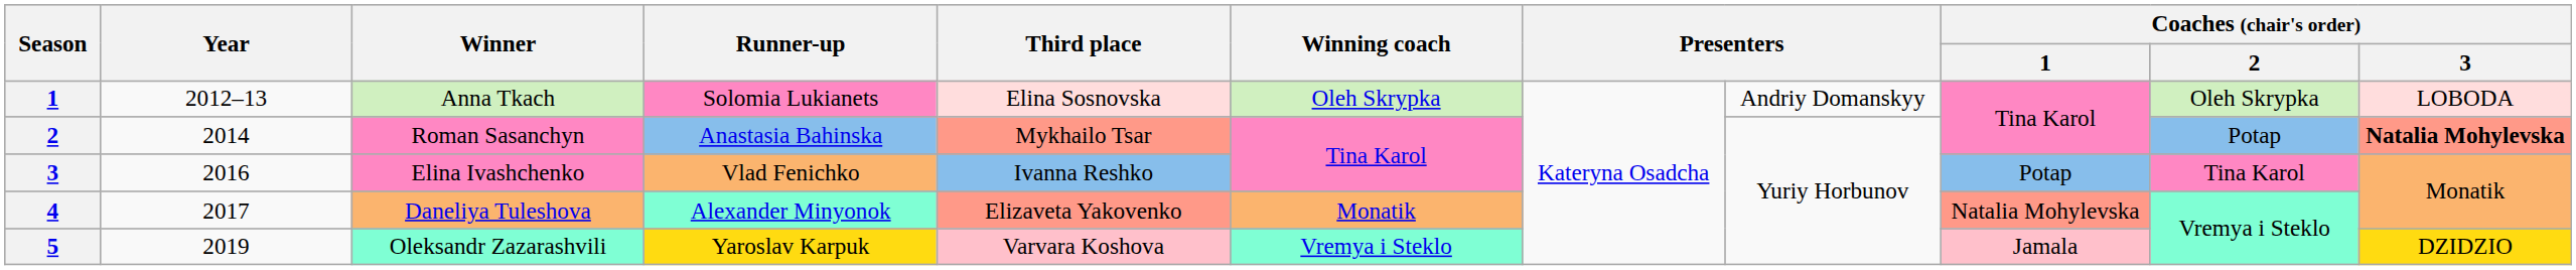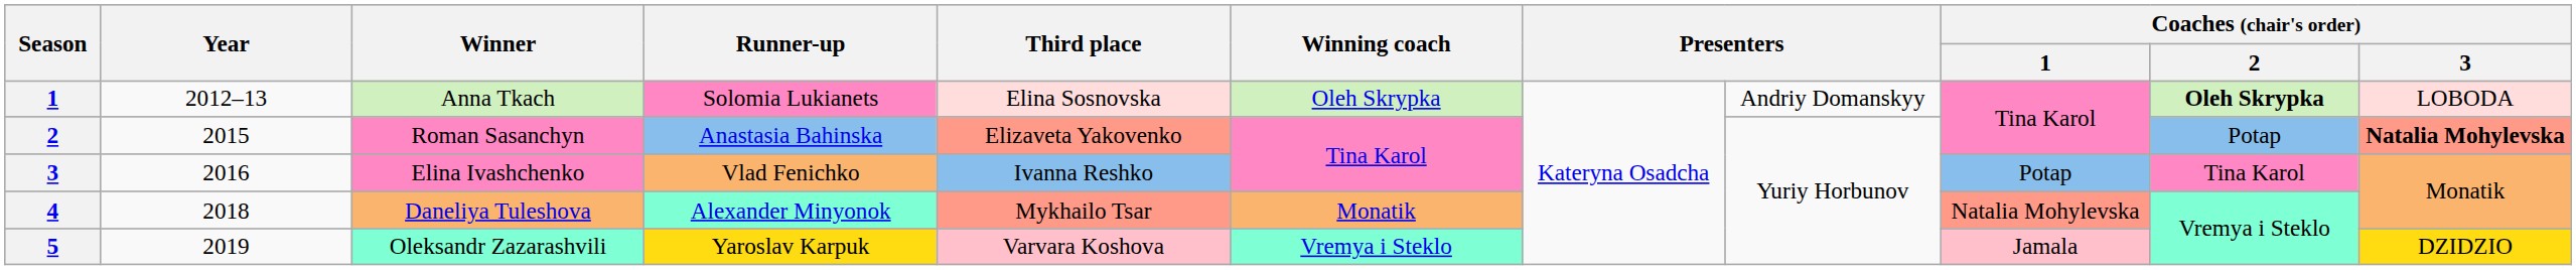Anna Tkach | Coaches (chair's order) / 2: normal -> bold
Roman Sasanchyn | Year: 2014 -> 2015
Roman Sasanchyn | Third place: Mykhailo Tsar -> Elizaveta Yakovenko
Daneliya Tuleshova | Year: 2017 -> 2018
Daneliya Tuleshova | Third place: Elizaveta Yakovenko -> Mykhailo Tsar
